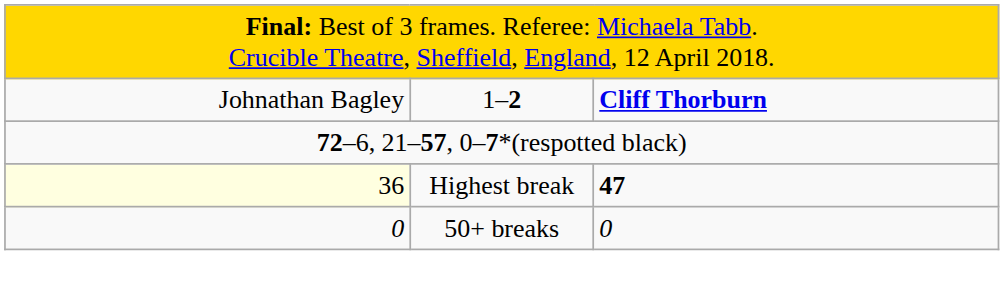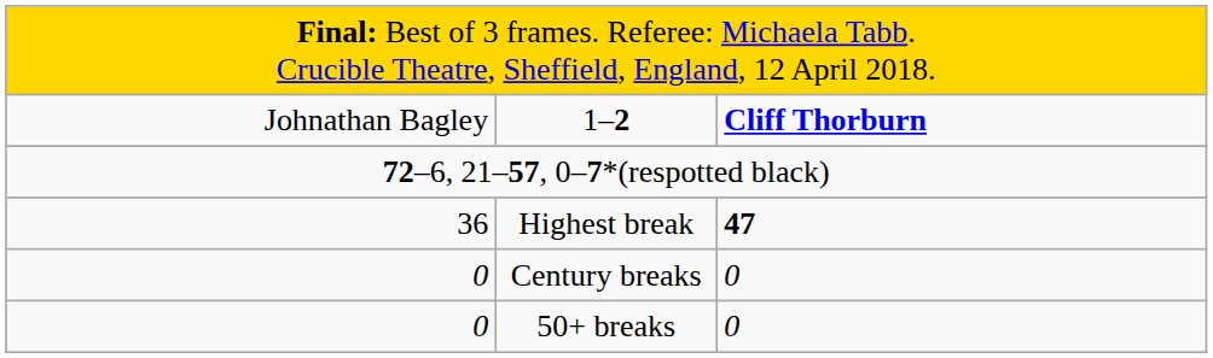Highest break | column 1: lightyellow background -> no background
+ row: 0 | Century breaks | 0
